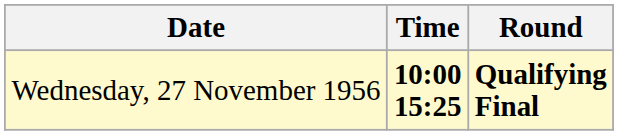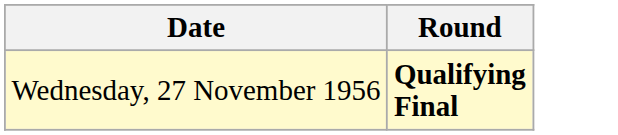- column: Time | 10:00 15:25
